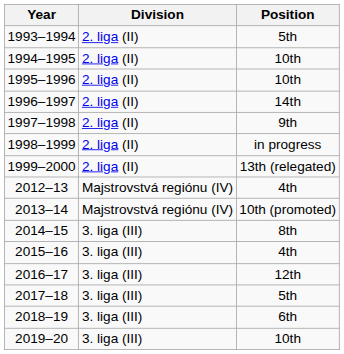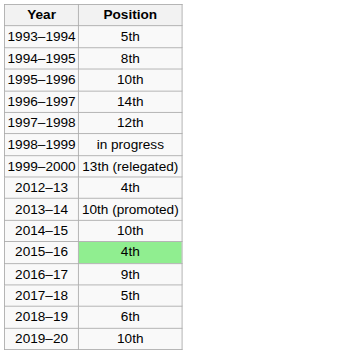- column: Division | 2. liga (II) | 2. liga (II) | 2. liga (II) | 2. liga (II) | 2. liga (II) | 2. liga (II) | 2. liga (II) | Majstrovstvá regiónu (IV) | Majstrovstvá regiónu (IV) | 3. liga (III) | 3. liga (III) | 3. liga (III) | 3. liga (III) | 3. liga (III) | 3. liga (III)
1994–1995 | Position: 10th -> 8th
1997–1998 | Position: 9th -> 12th
2014–15 | Position: 8th -> 10th
2015–16 | Position: no background -> lightgreen background
2016–17 | Position: 12th -> 9th
